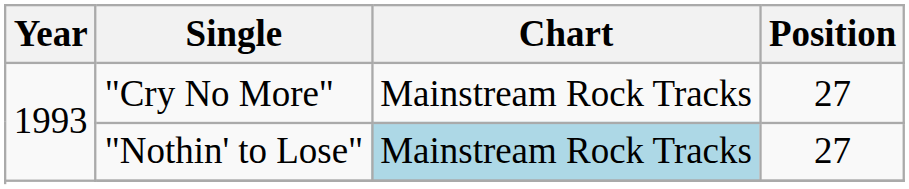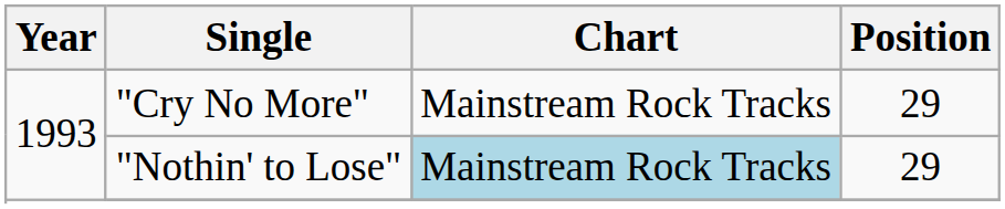"Cry No More" | Position: 27 -> 29
"Nothin' to Lose" | Position: 27 -> 29
